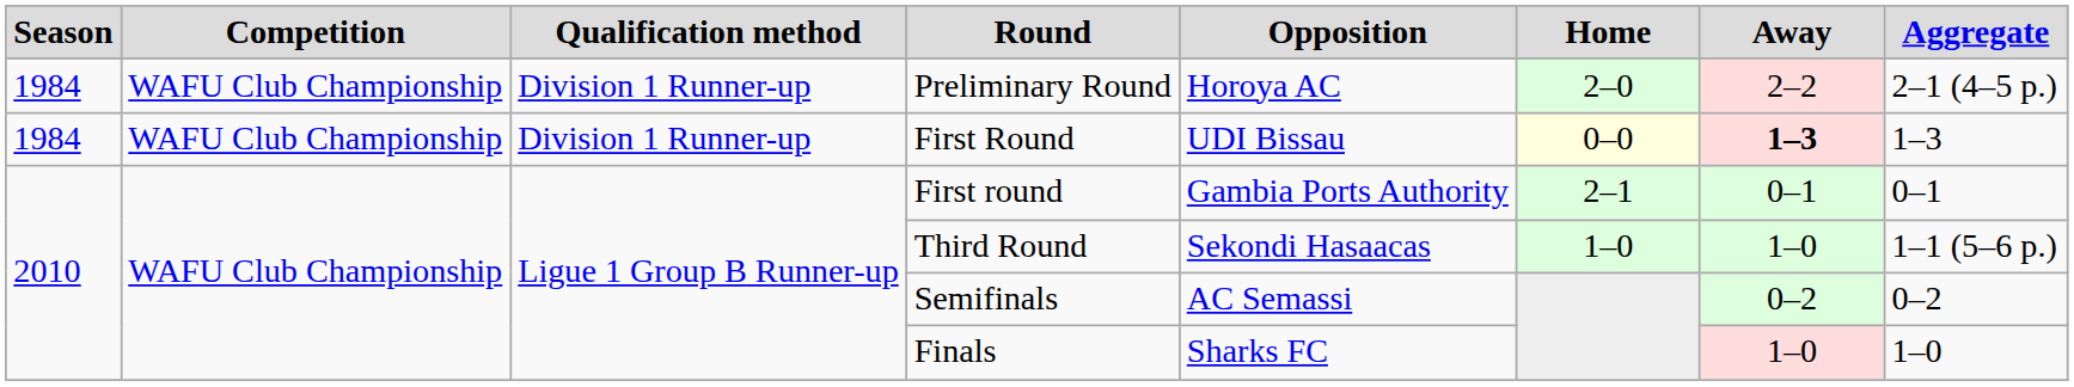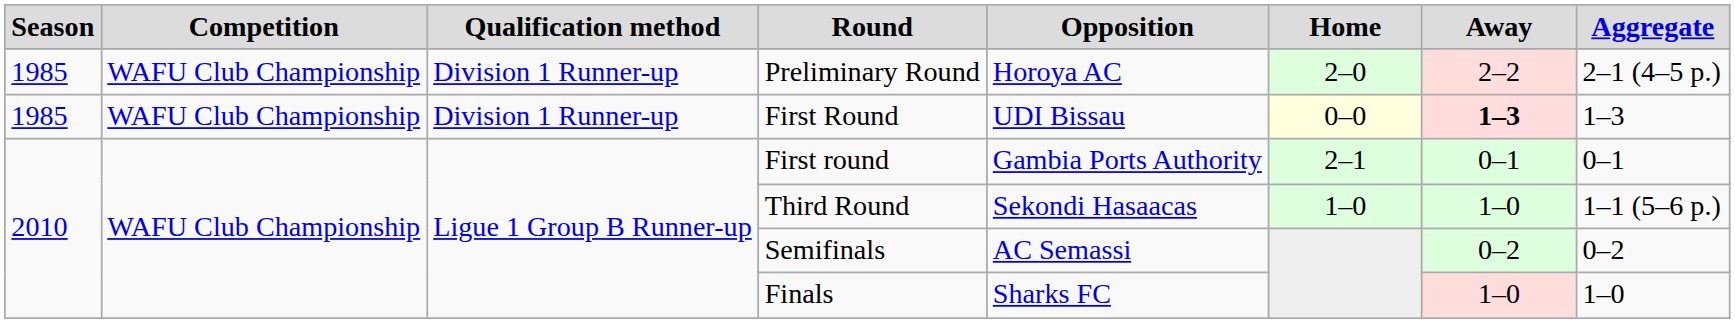Preliminary Round | Season: 1984 -> 1985
First Round | Season: 1984 -> 1985
